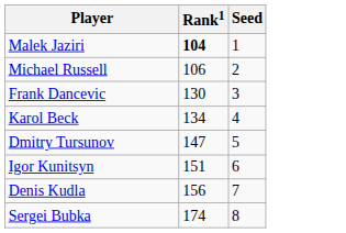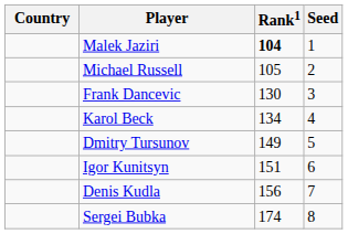+ column: Country
Michael Russell | Rank1: 106 -> 105
Dmitry Tursunov | Rank1: 147 -> 149
